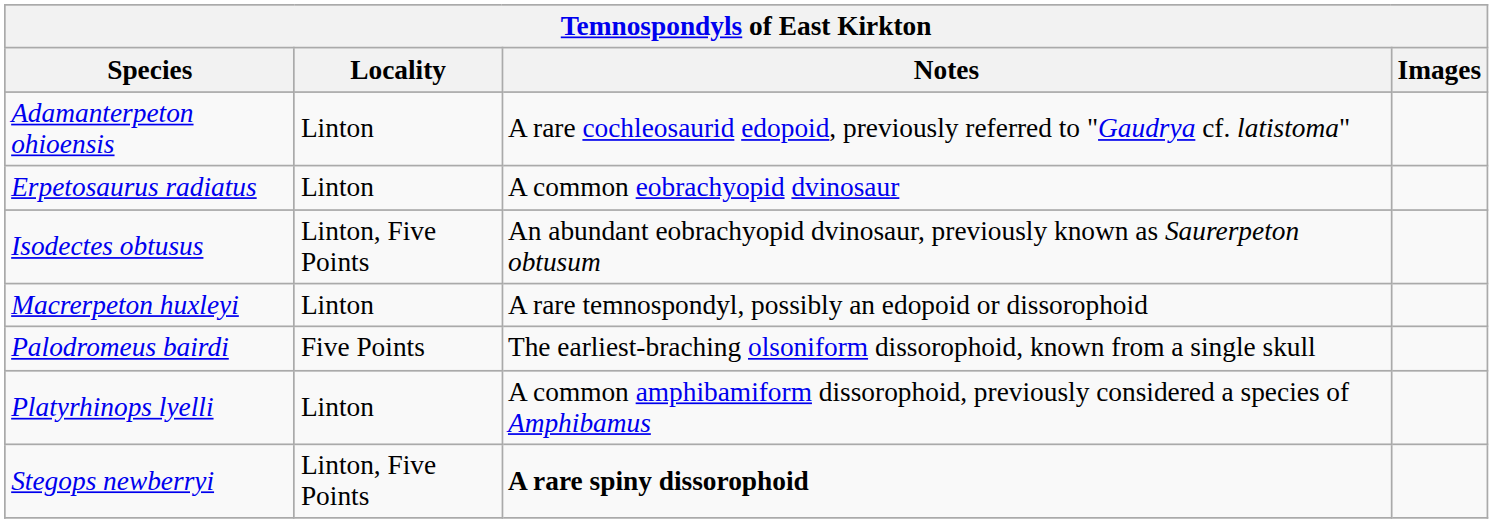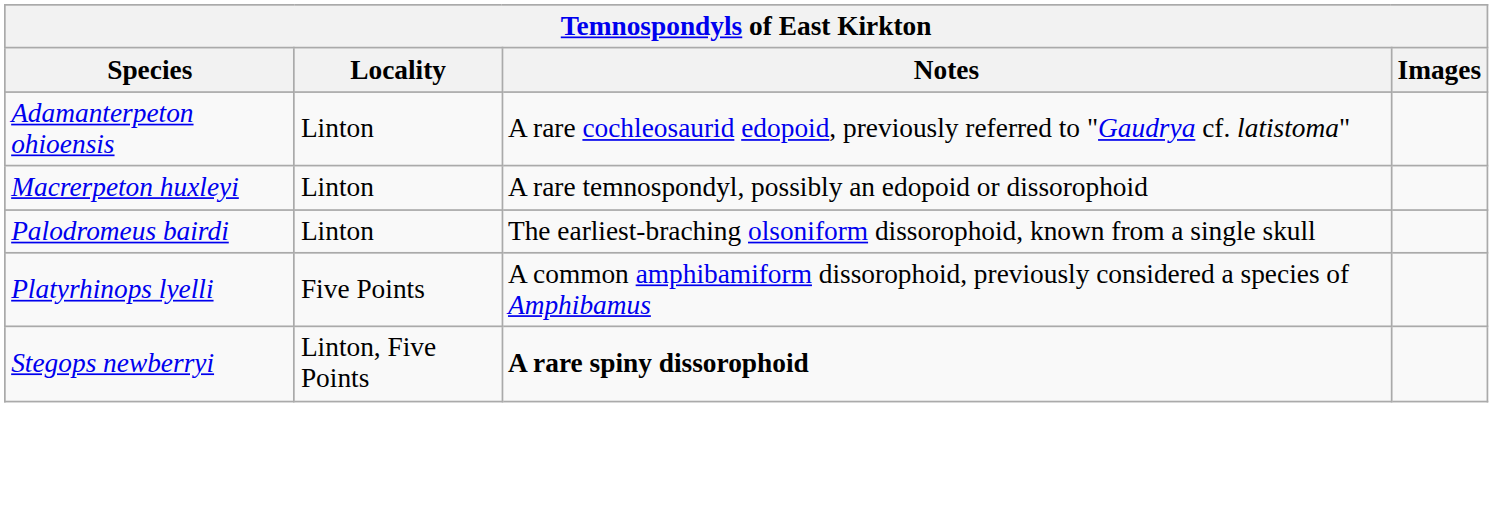- row: Erpetosaurus radiatus | Linton | A common eobrachyopid dvinosaur
- row: Isodectes obtusus | Linton, Five Points | An abundant eobrachyopid dvinosaur, previously known as Saurerpeton obtusum
Palodromeus bairdi | Locality: Five Points -> Linton
Platyrhinops lyelli | Locality: Linton -> Five Points
